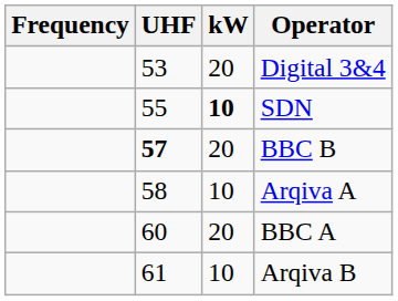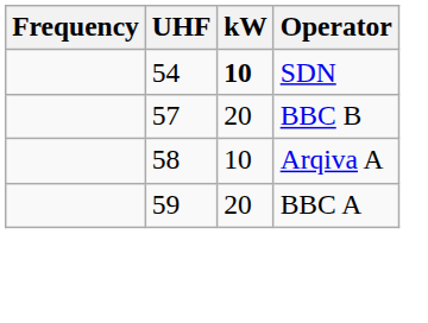- row: 53 | 20 | Digital 3&4
SDN | UHF: 55 -> 54
BBC B | UHF: bold -> normal
BBC A | UHF: 60 -> 59
- row: 61 | 10 | Arqiva B
